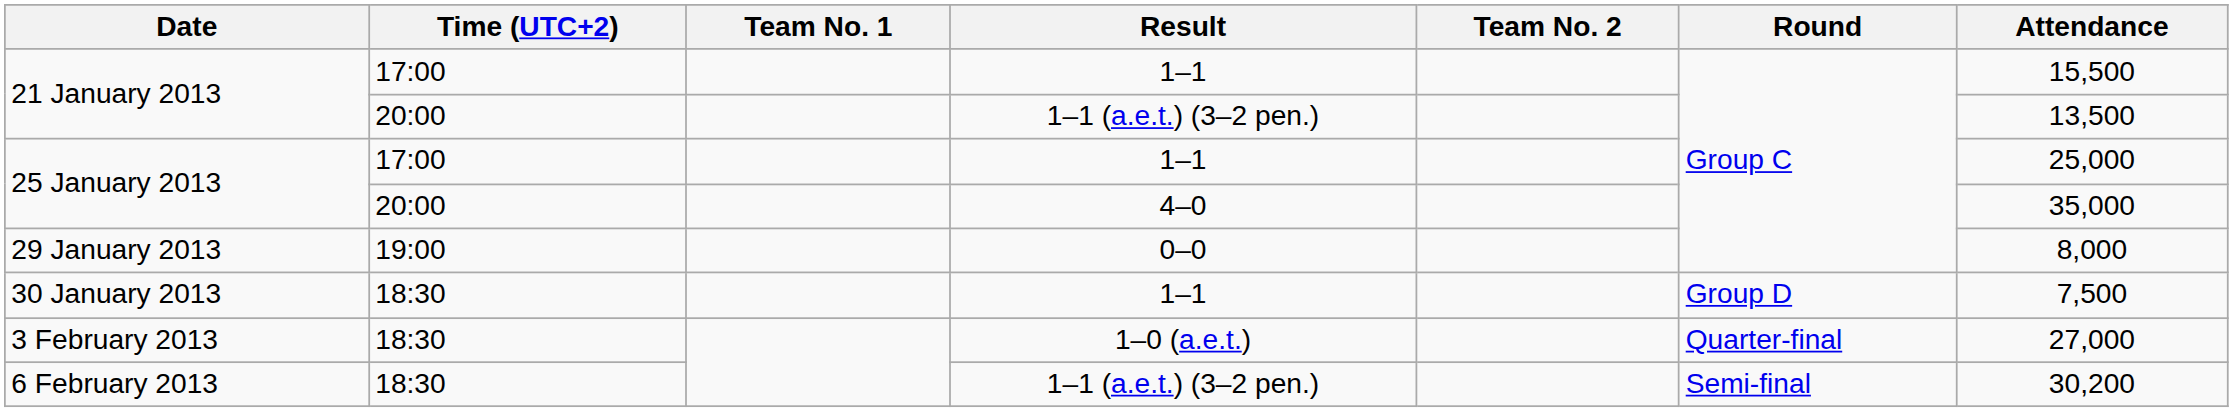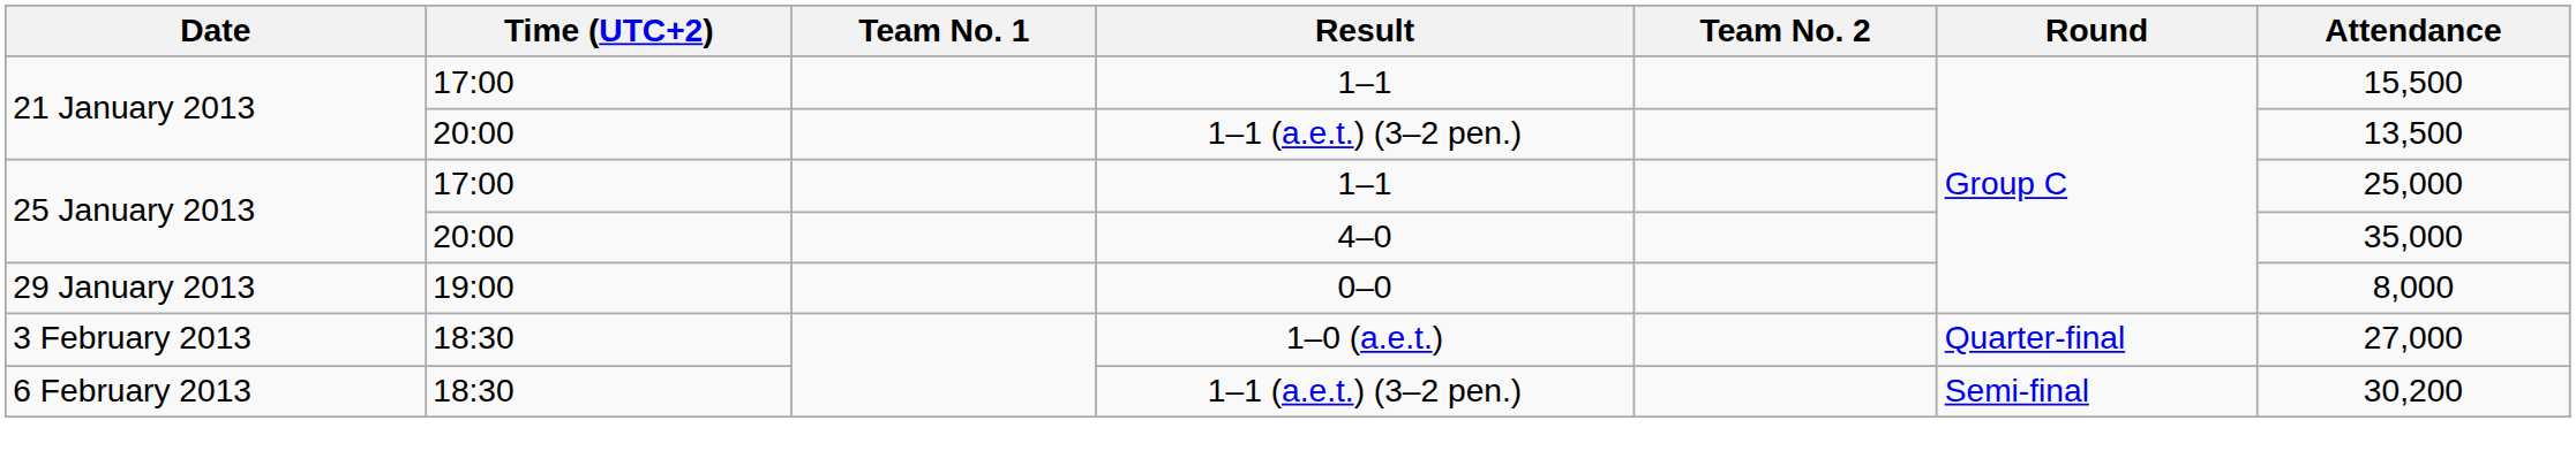- row: 30 January 2013 | 18:30 | 1–1 | Group D | 7,500
